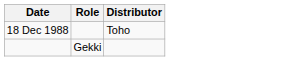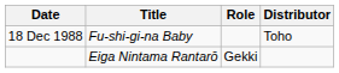+ column: Title | Fu-shi-gi-na Baby | Eiga Nintama Rantarō
